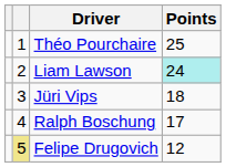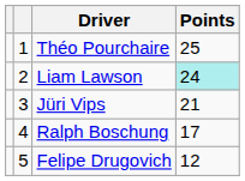Jüri Vips | Points: 18 -> 21
Felipe Drugovich | column 2: khaki background -> no background
